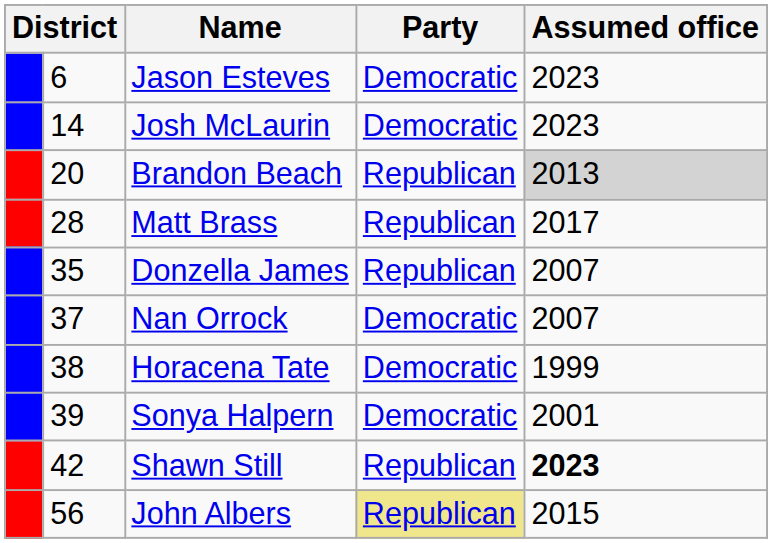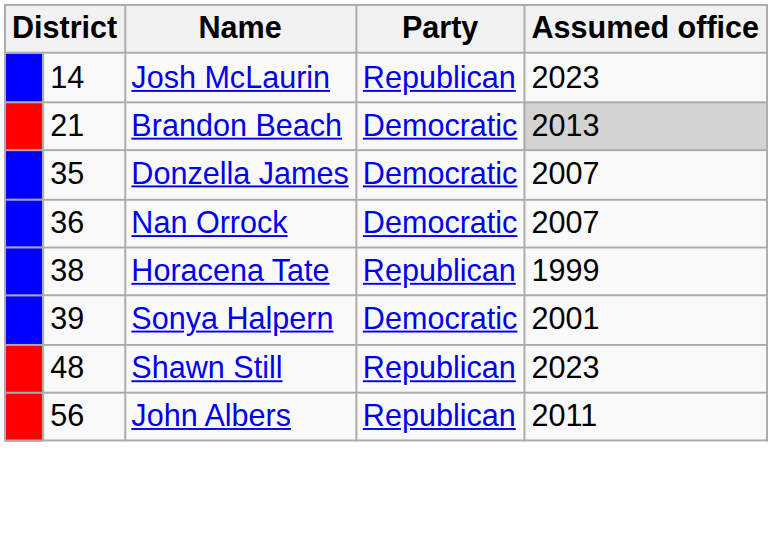- row: 6 | Jason Esteves | Democratic | 2023
Josh McLaurin | Party: Democratic -> Republican
Brandon Beach | column 2: 20 -> 21
Brandon Beach | Party: Republican -> Democratic
- row: 28 | Matt Brass | Republican | 2017
Donzella James | Party: Republican -> Democratic
Nan Orrock | column 2: 37 -> 36
Horacena Tate | Party: Democratic -> Republican
Shawn Still | column 2: 42 -> 48
Shawn Still | Assumed office: bold -> normal
John Albers | Party: khaki background -> no background
John Albers | Assumed office: 2015 -> 2011
